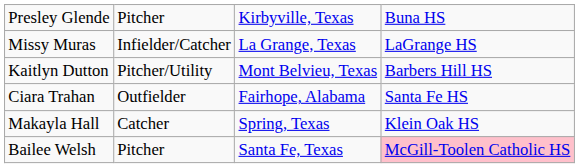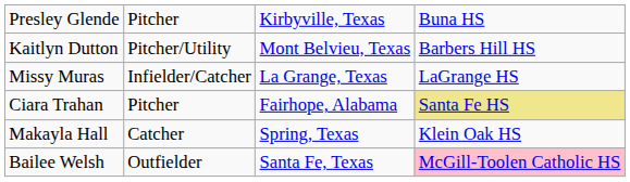rows swapped: Missy Muras <-> Kaitlyn Dutton
Ciara Trahan | column 2: Outfielder -> Pitcher
Ciara Trahan | column 4: no background -> khaki background
Bailee Welsh | column 2: Pitcher -> Outfielder
